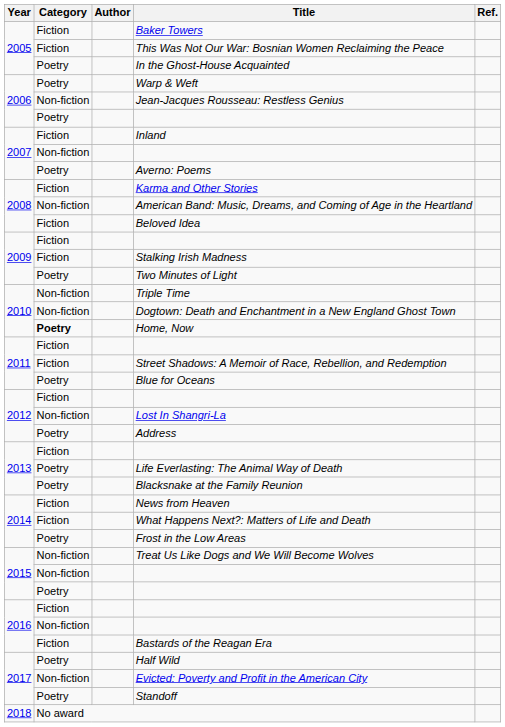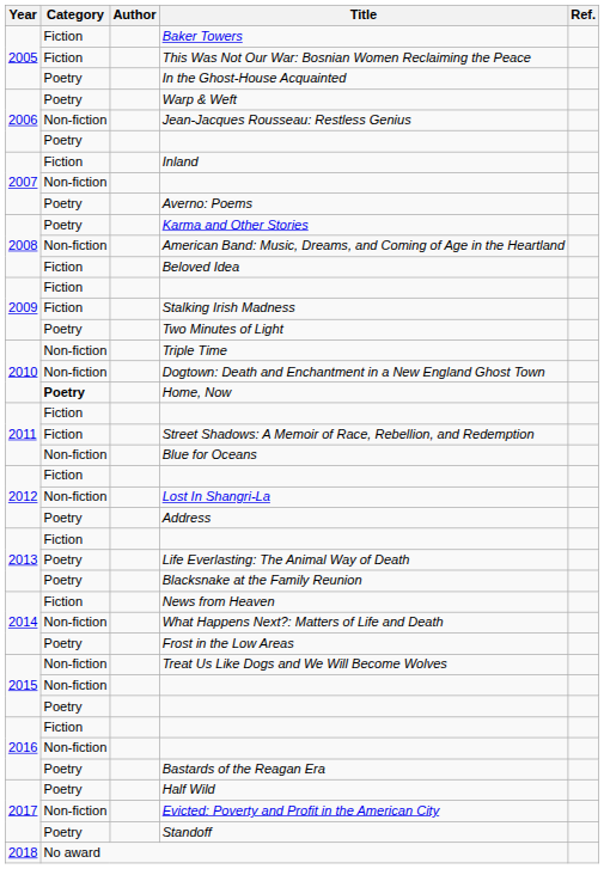Karma and Other Stories | Category: Fiction -> Poetry
Blue for Oceans | Category: Poetry -> Non-fiction
What Happens Next?: Matters of Life and Death | Category: Fiction -> Non-fiction
Bastards of the Reagan Era | Category: Fiction -> Poetry
